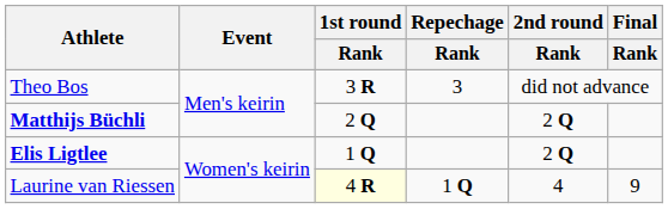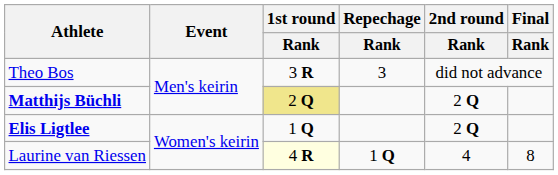Matthijs Büchli | 1st round / Rank: no background -> khaki background
Laurine van Riessen | Final / Rank: 9 -> 8
